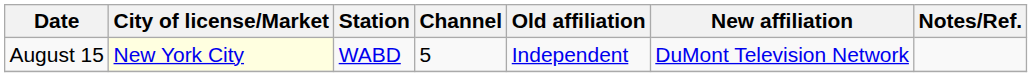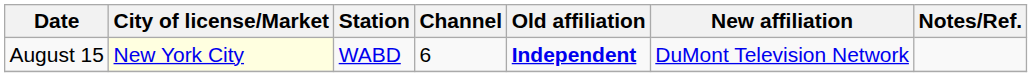August 15 | Channel: 5 -> 6
August 15 | Old affiliation: normal -> bold
